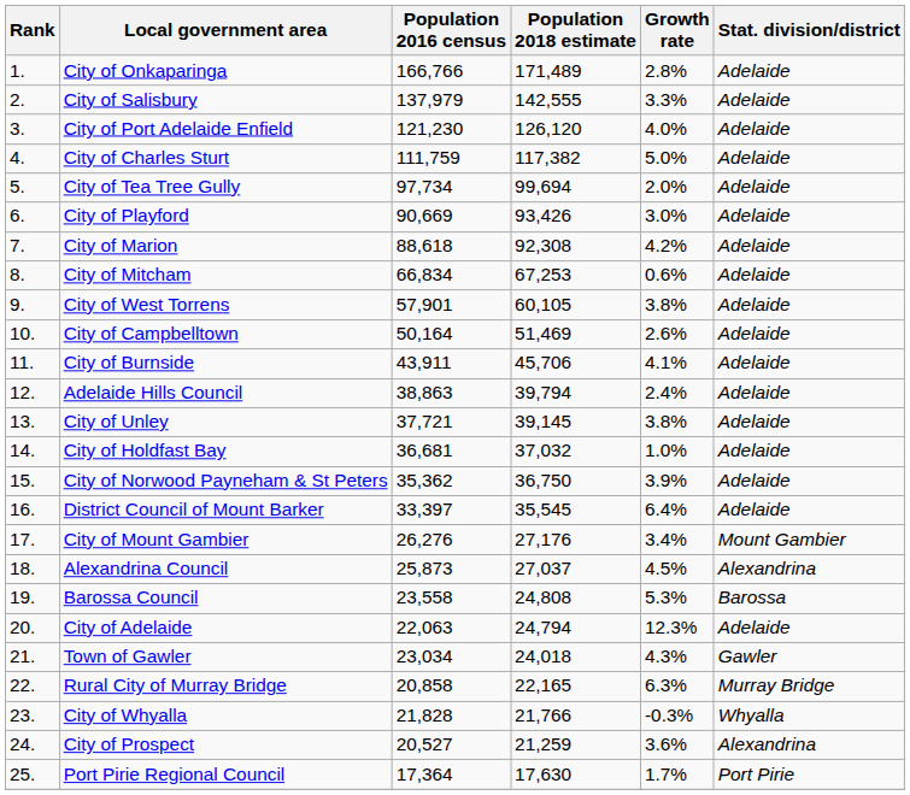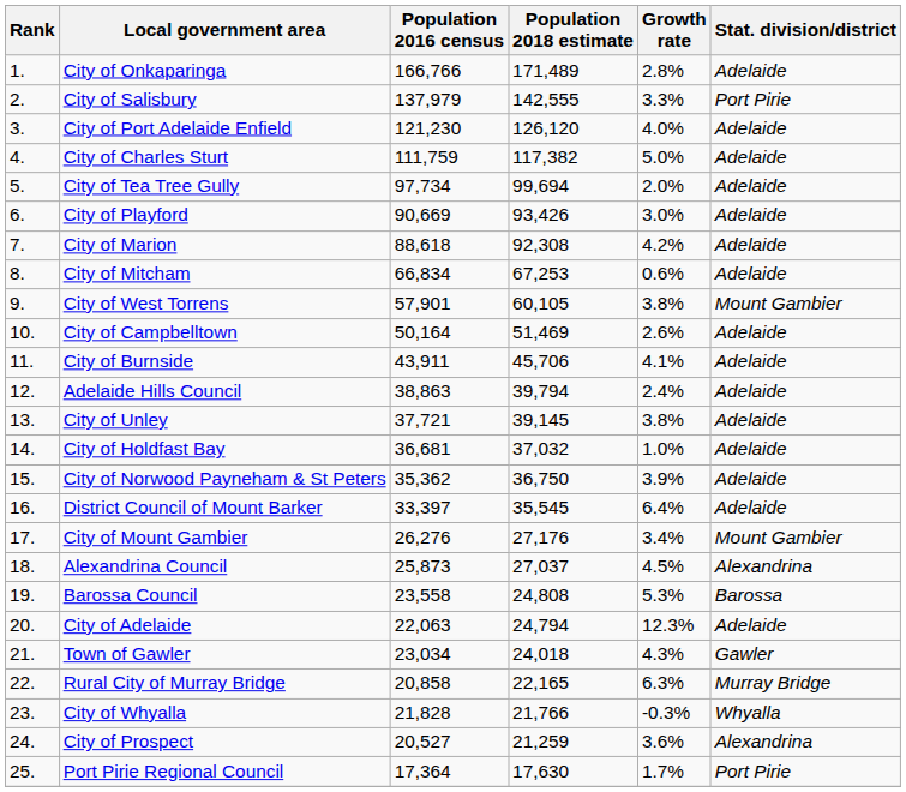City of Salisbury | Stat. division/district: Adelaide -> Port Pirie
City of West Torrens | Stat. division/district: Adelaide -> Mount Gambier
